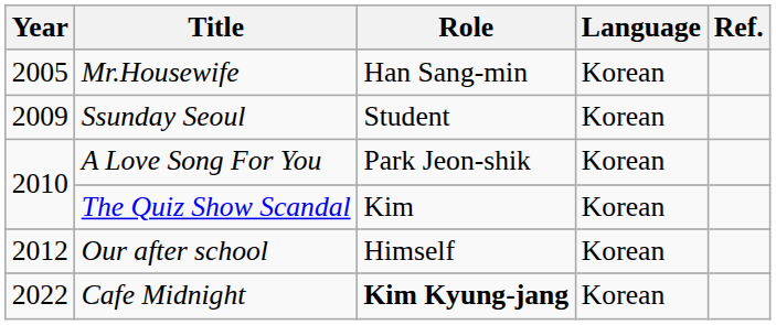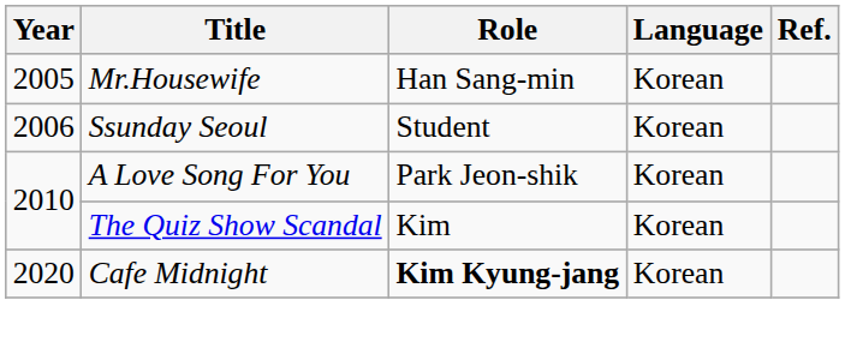Ssunday Seoul | Year: 2009 -> 2006
- row: 2012 | Our after school | Himself | Korean
Cafe Midnight | Year: 2022 -> 2020
